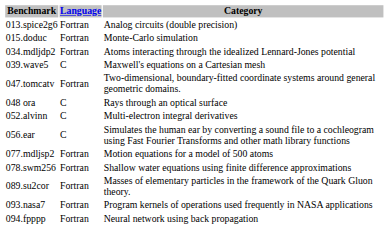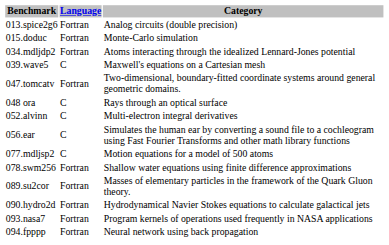077.mdljsp2 | Language: Fortran -> C
+ row: 090.hydro2d | Fortran | Hydrodynamical Navier Stokes equations to calculate galactical jets
